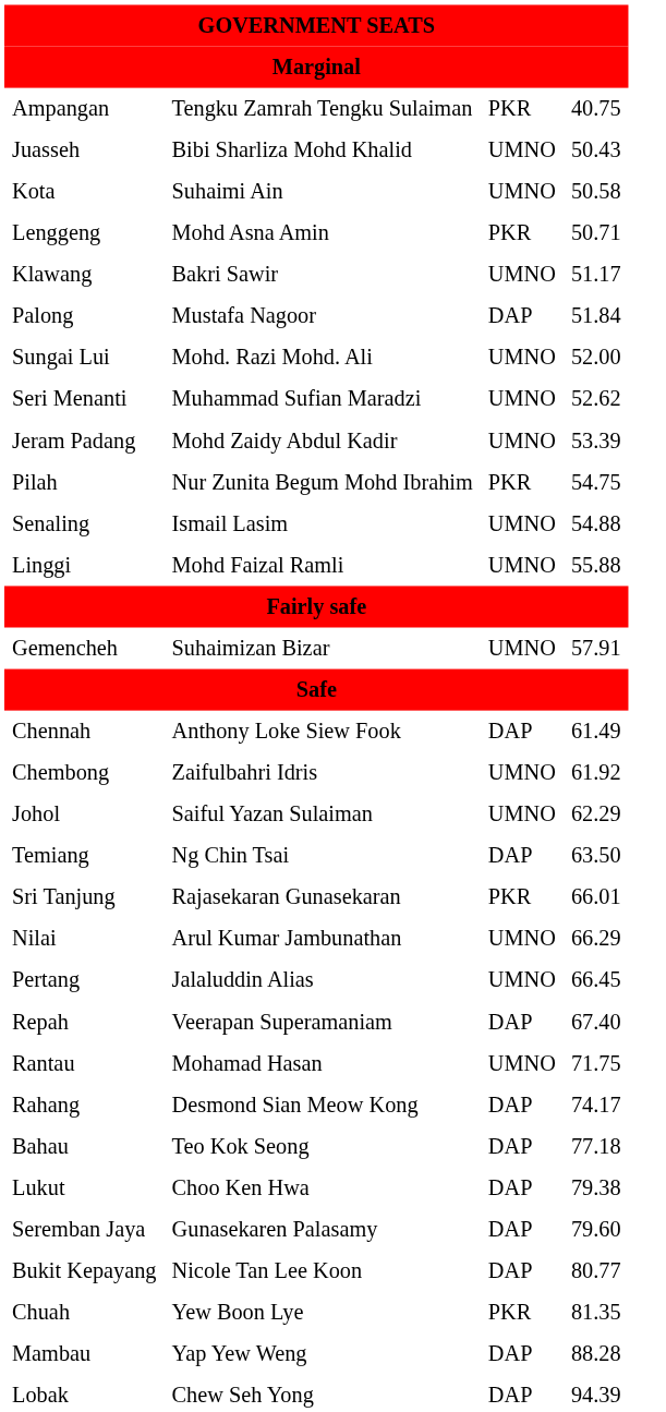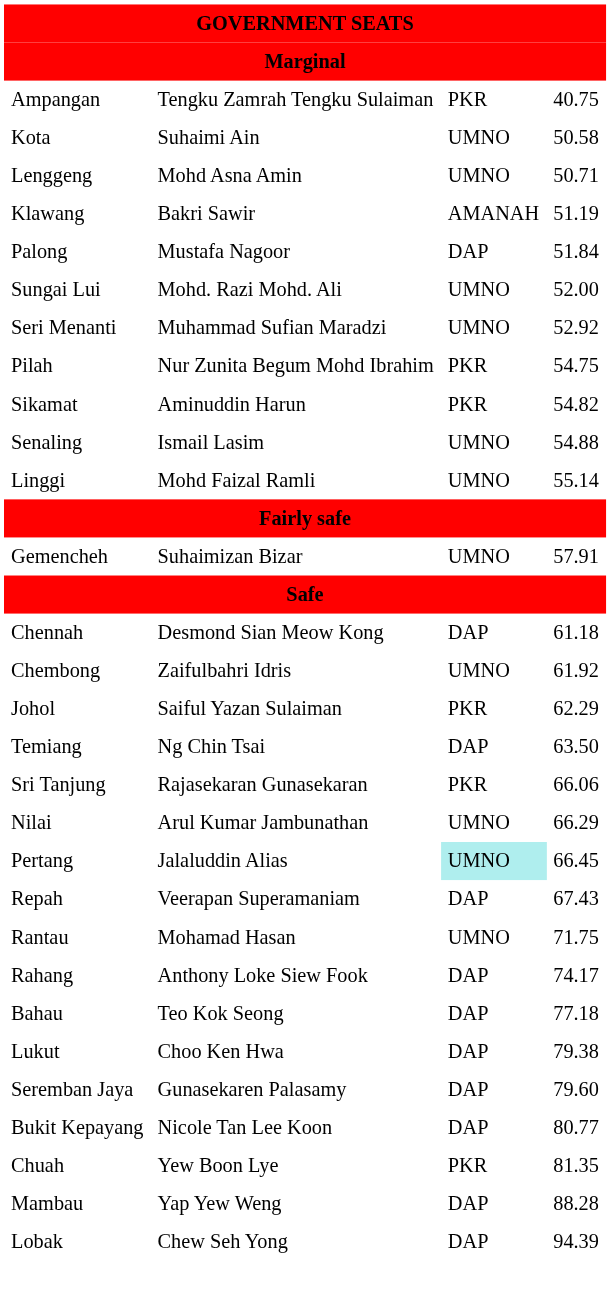- row: Juasseh | Bibi Sharliza Mohd Khalid | UMNO | 50.43
Lenggeng | column 3: PKR -> UMNO
Klawang | column 3: UMNO -> AMANAH
Klawang | column 4: 51.17 -> 51.19
Seri Menanti | column 4: 52.62 -> 52.92
- row: Jeram Padang | Mohd Zaidy Abdul Kadir | UMNO | 53.39
+ row: Sikamat | Aminuddin Harun | PKR | 54.82
Linggi | column 4: 55.88 -> 55.14
Chennah | column 2: Anthony Loke Siew Fook -> Desmond Sian Meow Kong
Chennah | column 4: 61.49 -> 61.18
Johol | column 3: UMNO -> PKR
Sri Tanjung | column 4: 66.01 -> 66.06
Pertang | column 3: no background -> paleturquoise background
Repah | column 4: 67.40 -> 67.43
Rahang | column 2: Desmond Sian Meow Kong -> Anthony Loke Siew Fook
